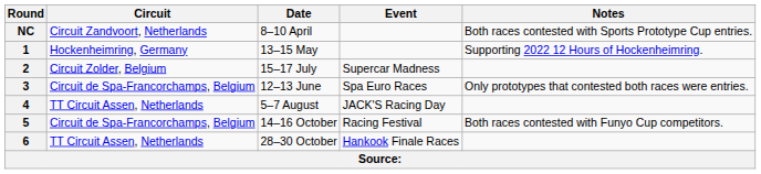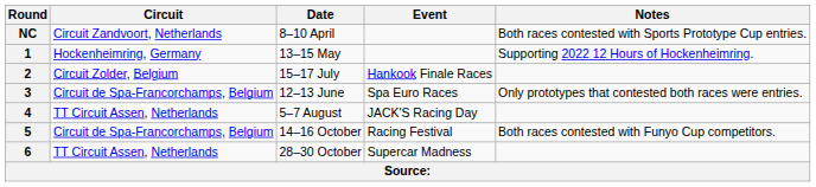2 | Event: Supercar Madness -> Hankook Finale Races
6 | Event: Hankook Finale Races -> Supercar Madness
